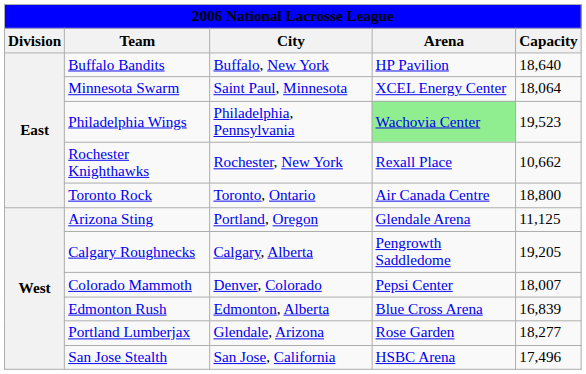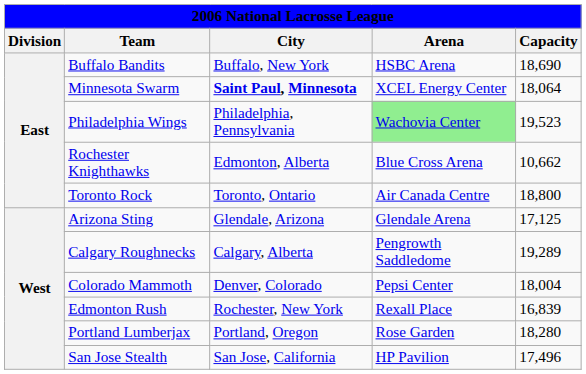Buffalo Bandits | Arena: HP Pavilion -> HSBC Arena
Buffalo Bandits | Capacity: 18,640 -> 18,690
Minnesota Swarm | City: normal -> bold
Rochester Knighthawks | City: Rochester, New York -> Edmonton, Alberta
Rochester Knighthawks | Arena: Rexall Place -> Blue Cross Arena
Arizona Sting | City: Portland, Oregon -> Glendale, Arizona
Arizona Sting | Capacity: 11,125 -> 17,125
Calgary Roughnecks | Capacity: 19,205 -> 19,289
Colorado Mammoth | Capacity: 18,007 -> 18,004
Edmonton Rush | City: Edmonton, Alberta -> Rochester, New York
Edmonton Rush | Arena: Blue Cross Arena -> Rexall Place
Portland Lumberjax | City: Glendale, Arizona -> Portland, Oregon
Portland Lumberjax | Capacity: 18,277 -> 18,280
San Jose Stealth | Arena: HSBC Arena -> HP Pavilion
